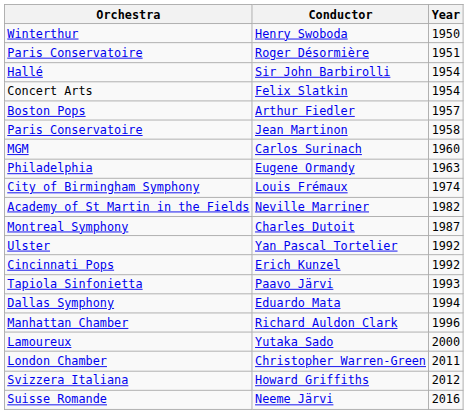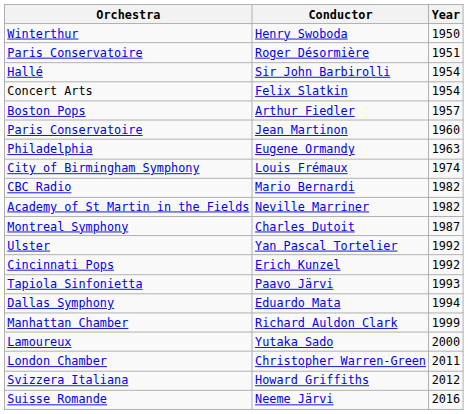Jean Martinon | Year: 1958 -> 1960
- row: MGM | Carlos Surinach | 1960
+ row: CBC Radio | Mario Bernardi | 1982
Richard Auldon Clark | Year: 1996 -> 1999
